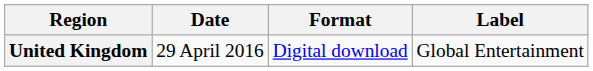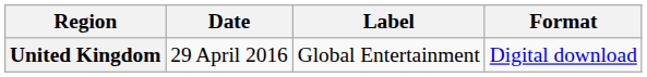columns swapped: Format <-> Label
